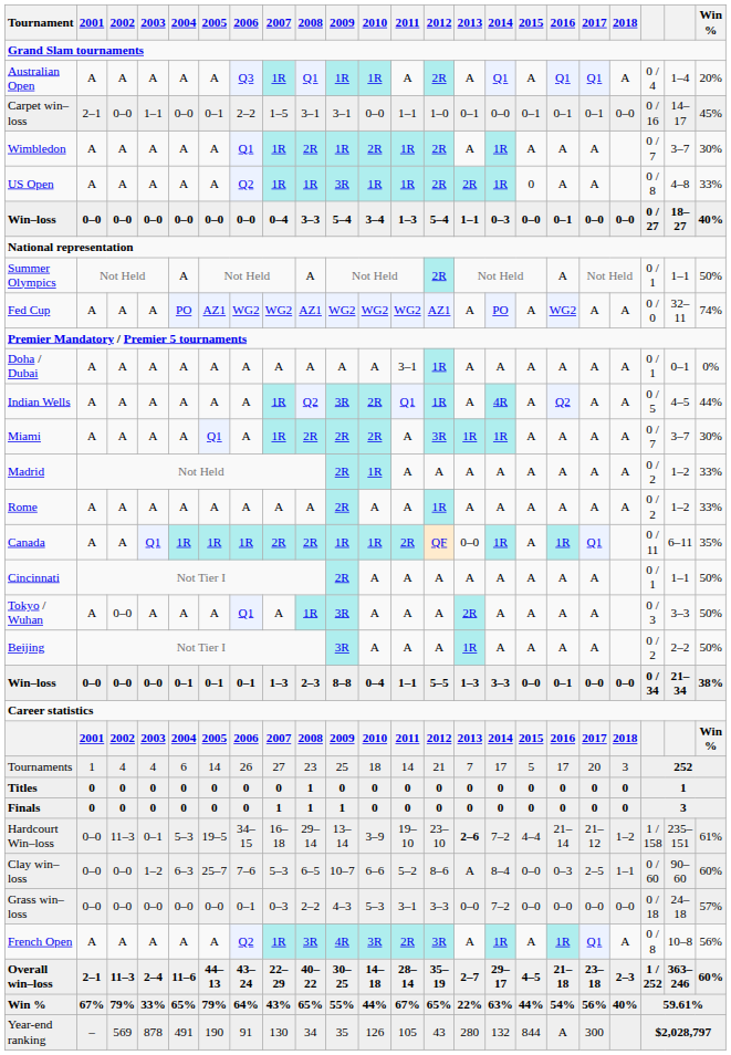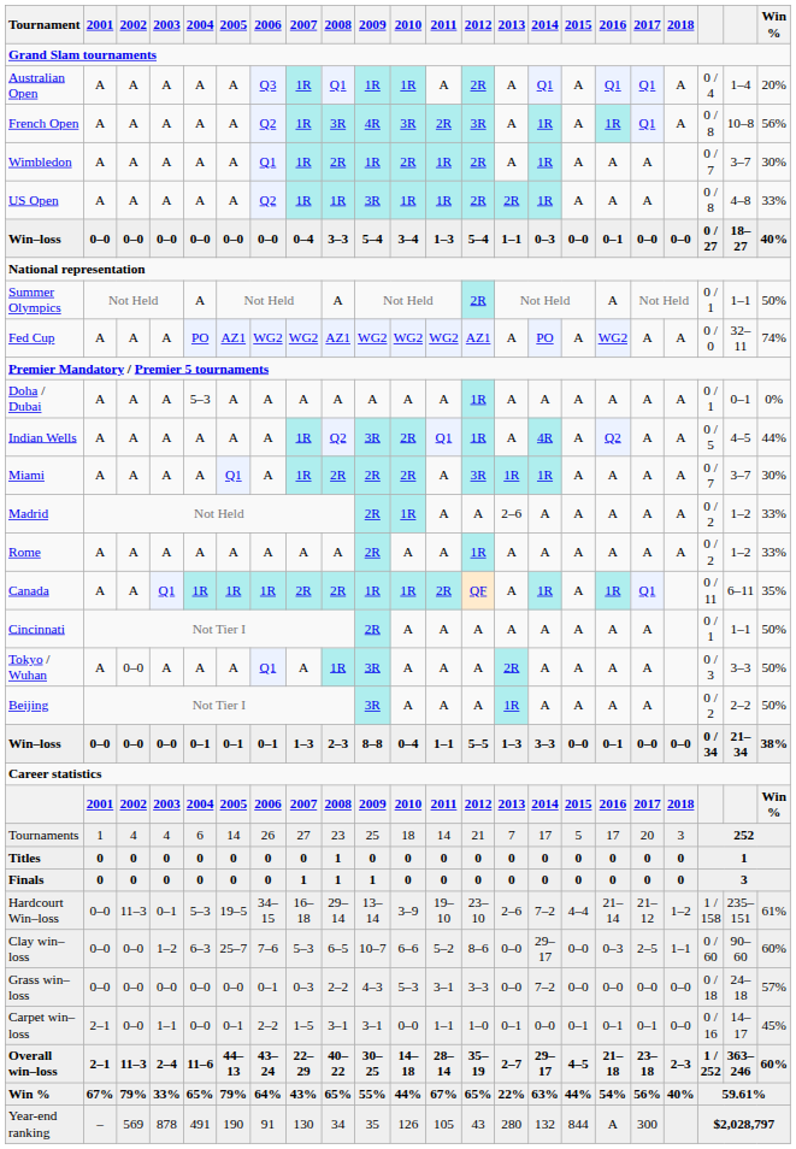rows swapped: French Open <-> Carpet win–loss
US Open | 2015: 0 -> A
Doha / Dubai | 2004: A -> 5–3
Doha / Dubai | 2011: 3–1 -> A
Madrid | 2013: A -> 2–6
Canada | 2013: 0–0 -> A
Hardcourt Win–loss | 2013: bold -> normal
Clay win–loss | 2013: A -> 0–0
Clay win–loss | 2014: 8–4 -> 29–17
